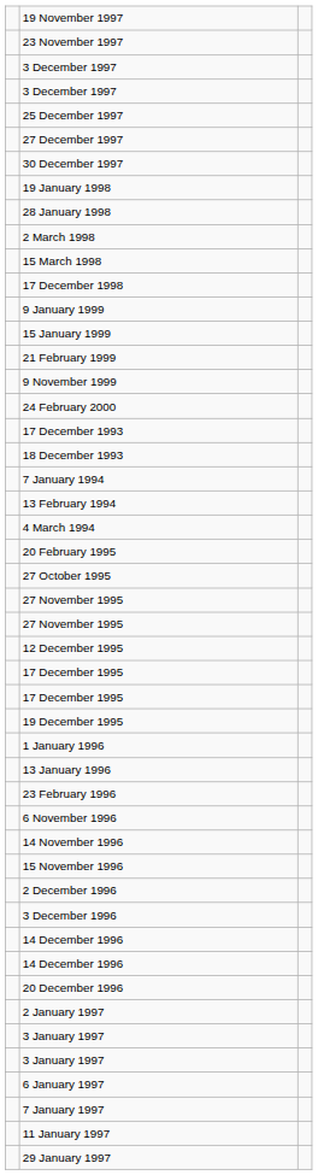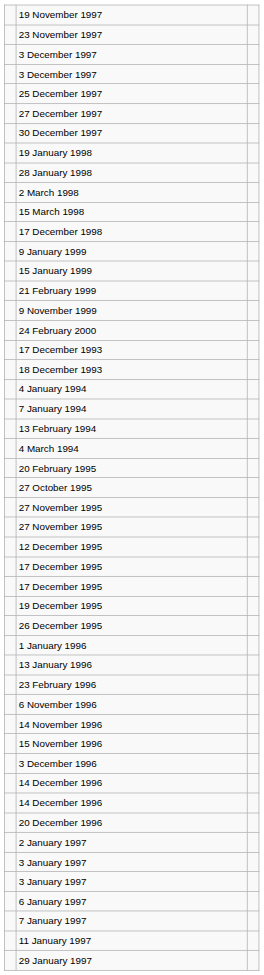+ row: 4 January 1994
+ row: 26 December 1995
- row: 2 December 1996
